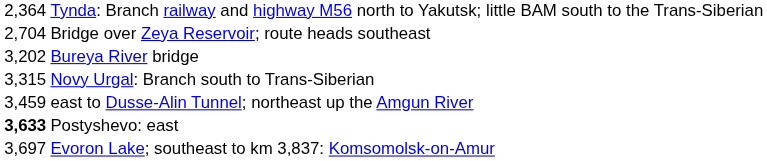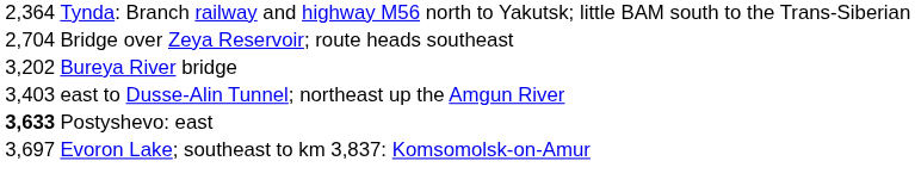- row: 3,315 | Novy Urgal: Branch south to Trans-Siberian
east to Dusse-Alin Tunnel; northeast up the Amgun River | column 1: 3,459 -> 3,403
